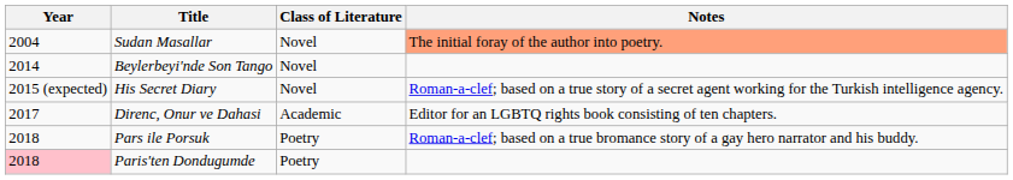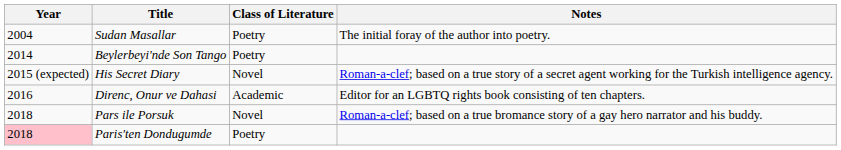Sudan Masallar | Class of Literature: Novel -> Poetry
Sudan Masallar | Notes: lightsalmon background -> no background
Beylerbeyi'nde Son Tango | Class of Literature: Novel -> Poetry
Direnc, Onur ve Dahasi | Year: 2017 -> 2016
Pars ile Porsuk | Class of Literature: Poetry -> Novel
